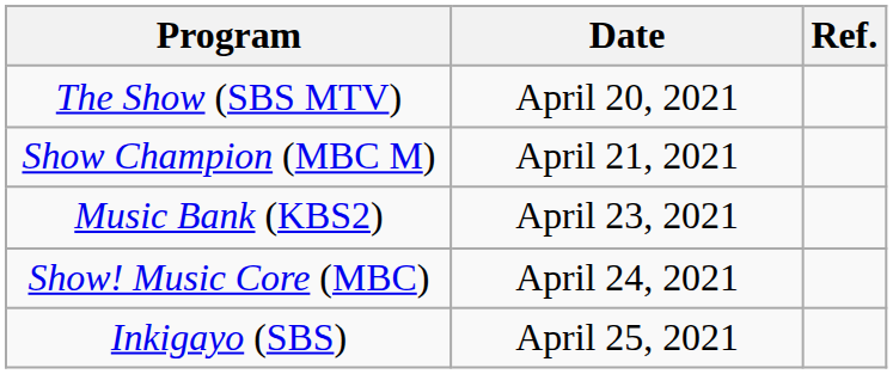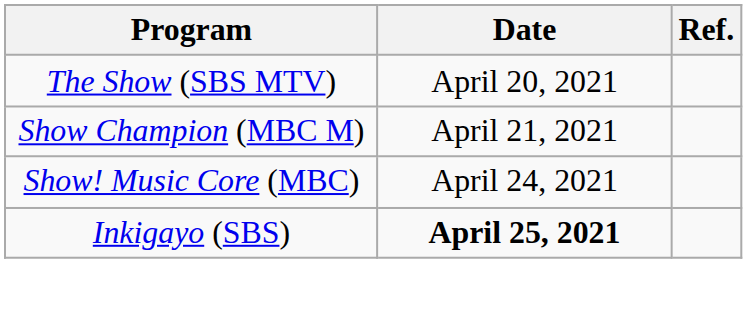- row: Music Bank (KBS2) | April 23, 2021
Inkigayo (SBS) | Date: normal -> bold
